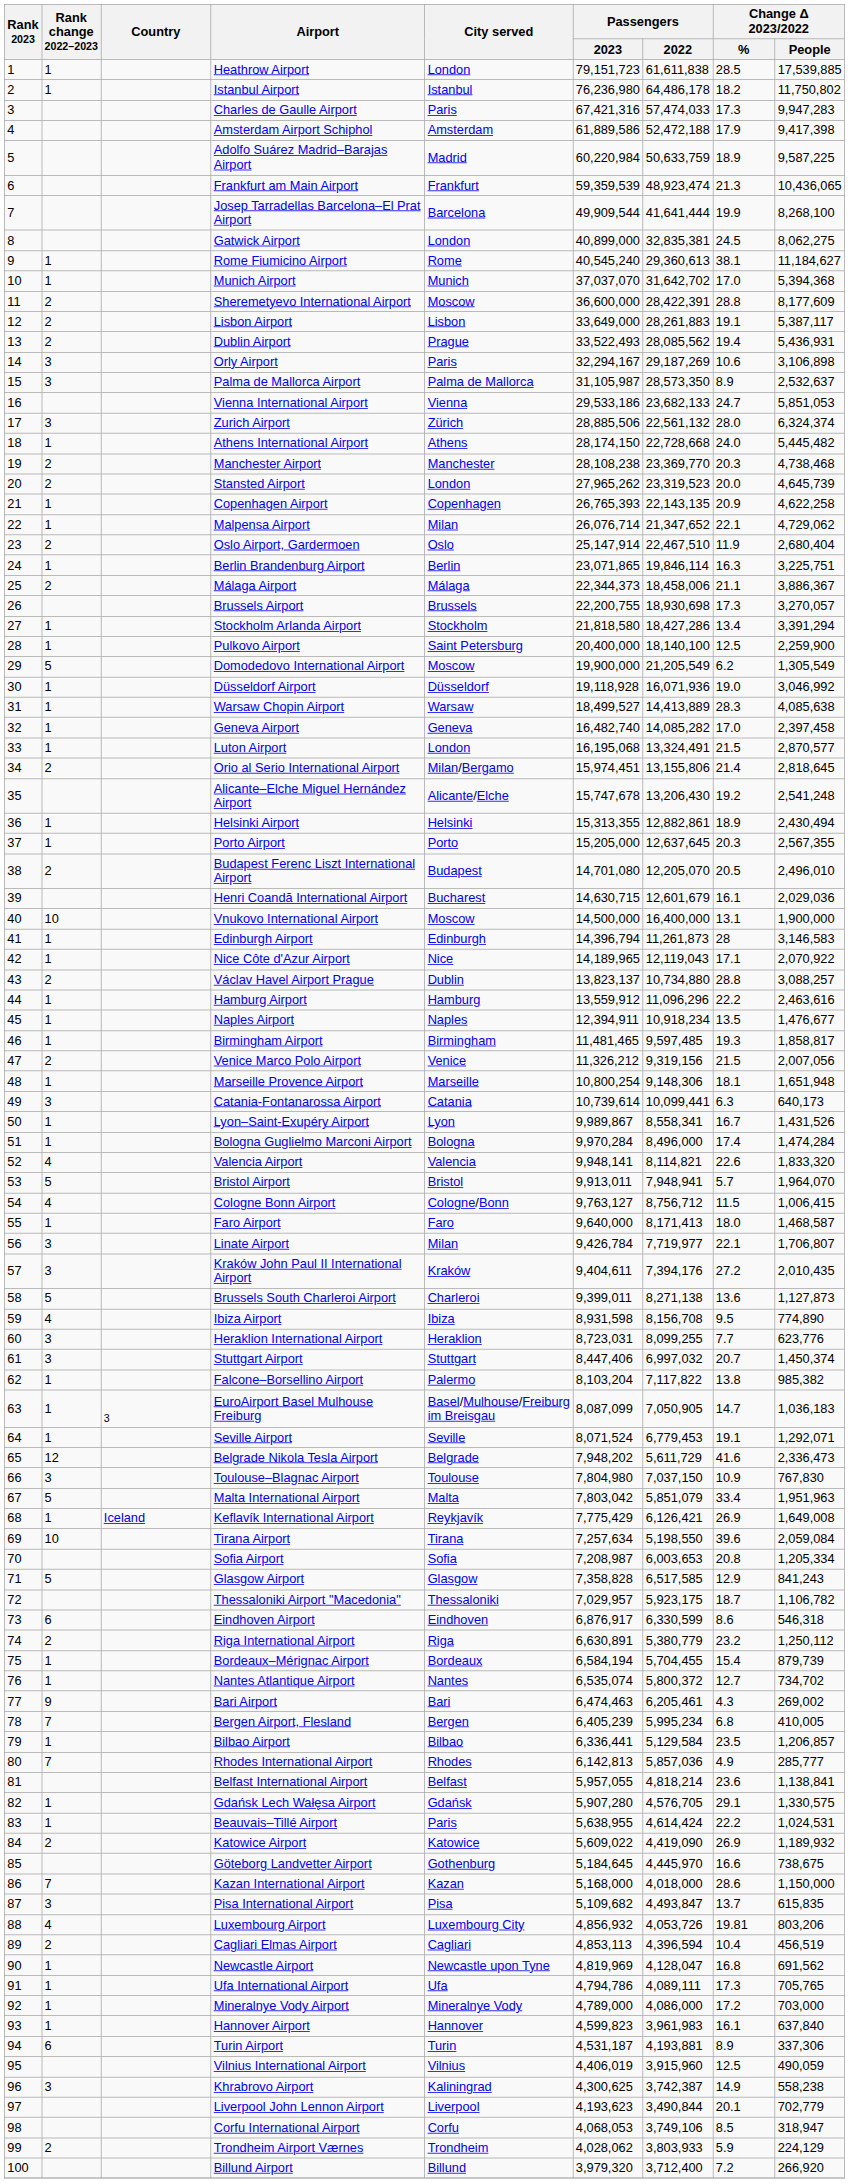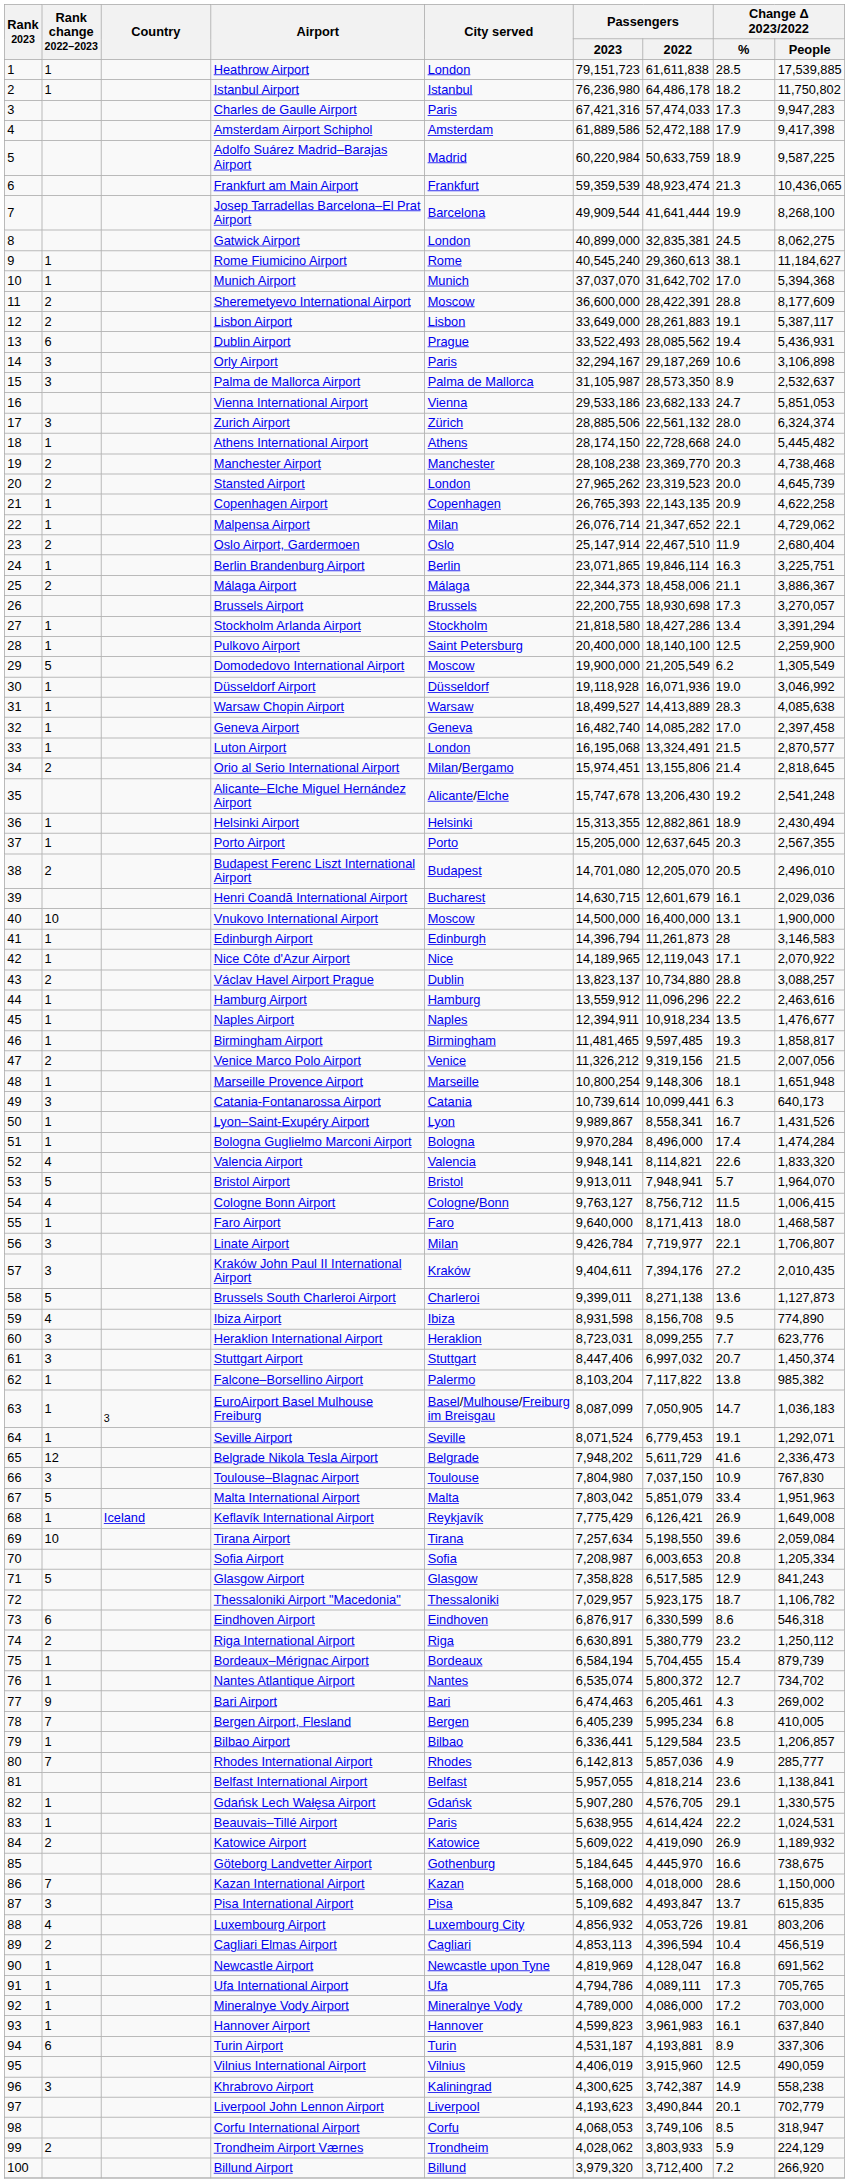Dublin Airport | Rank change 2022–2023: 2 -> 6
